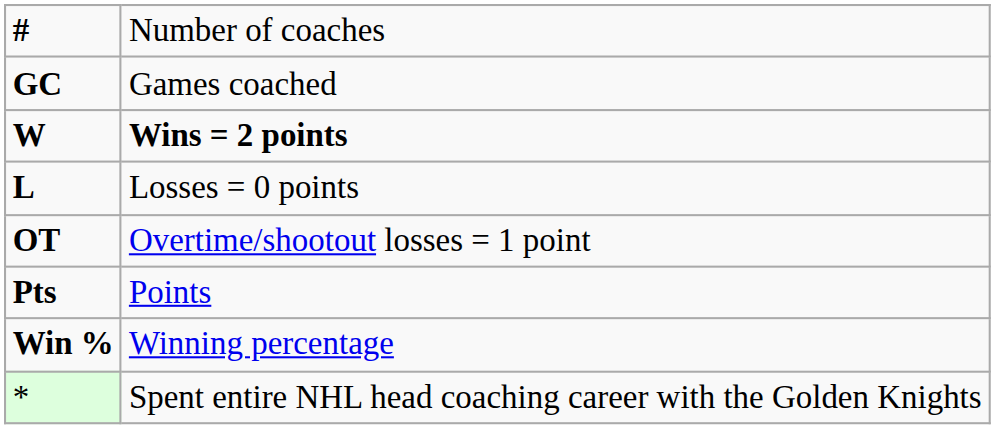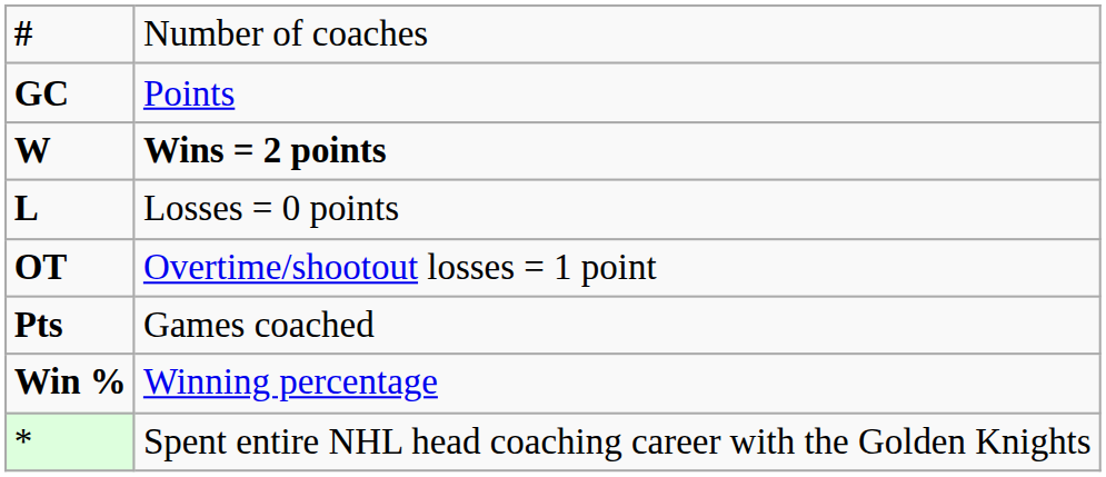GC | column 2: Games coached -> Points
Pts | column 2: Points -> Games coached
